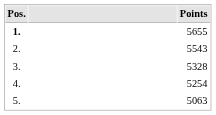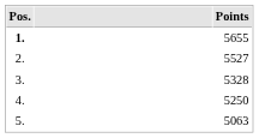2. | Points: 5543 -> 5527
4. | Points: 5254 -> 5250
